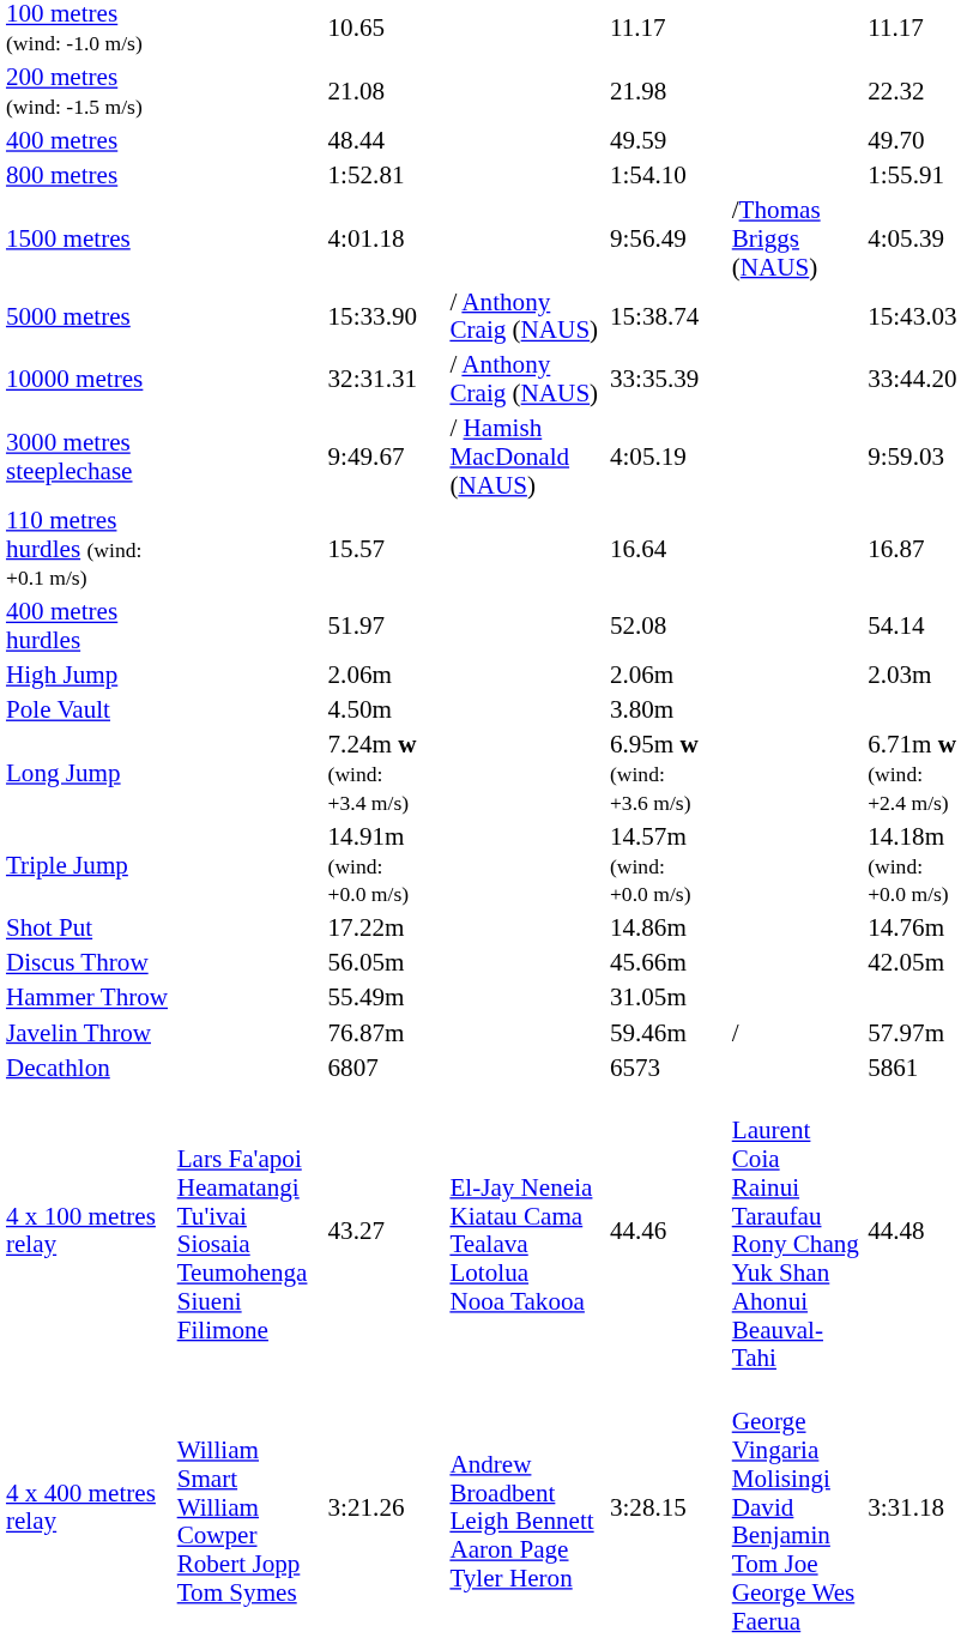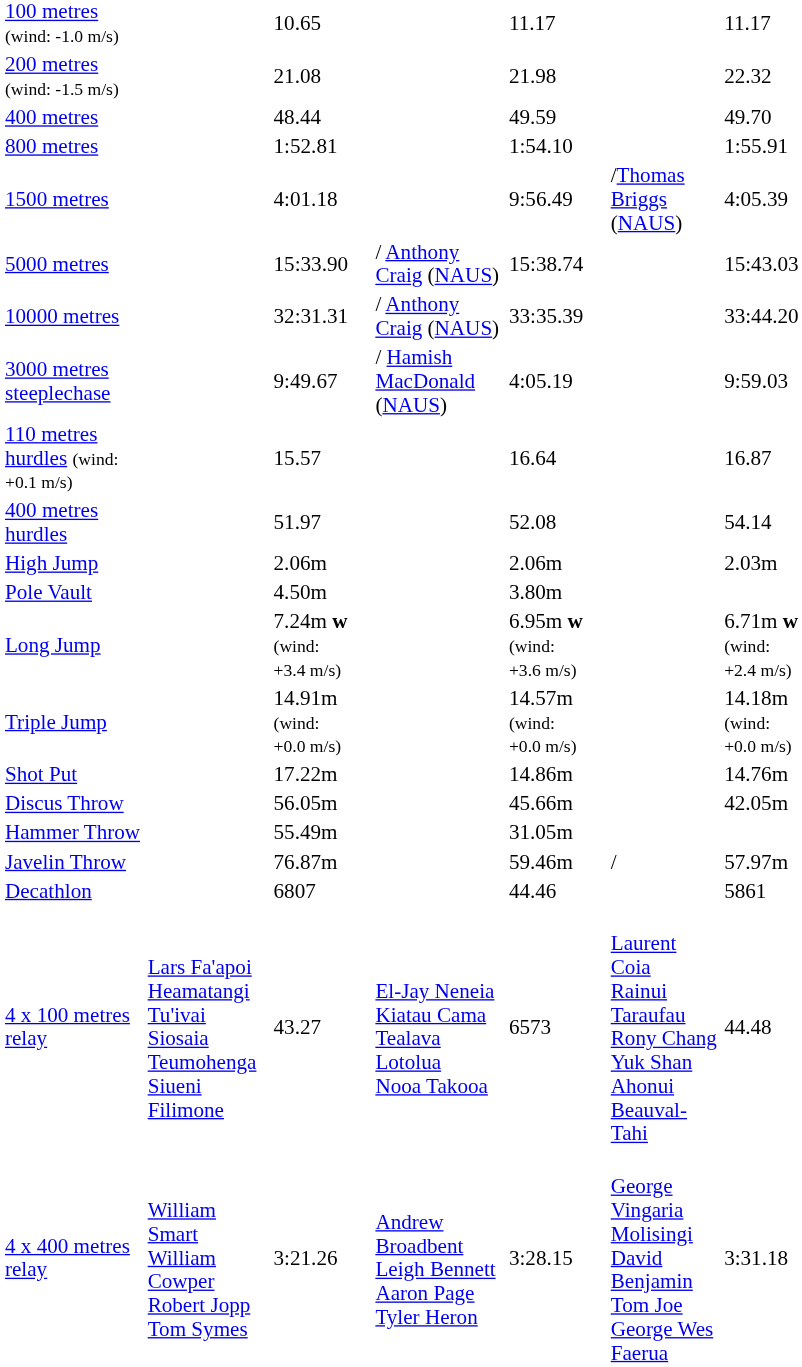Decathlon | column 5: 6573 -> 44.46
4 x 100 metres relay | column 5: 44.46 -> 6573
